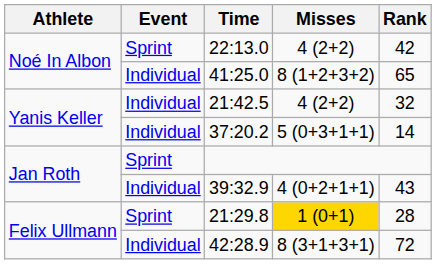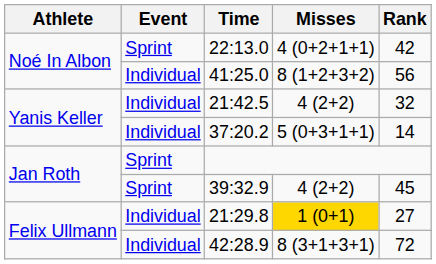22:13.0 | Misses: 4 (2+2) -> 4 (0+2+1+1)
41:25.0 | Rank: 65 -> 56
39:32.9 | Event: Individual -> Sprint
39:32.9 | Misses: 4 (0+2+1+1) -> 4 (2+2)
39:32.9 | Rank: 43 -> 45
21:29.8 | Event: Sprint -> Individual
21:29.8 | Rank: 28 -> 27
